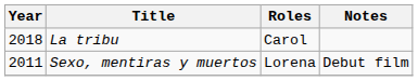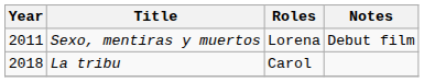rows swapped: Sexo, mentiras y muertos <-> La tribu
